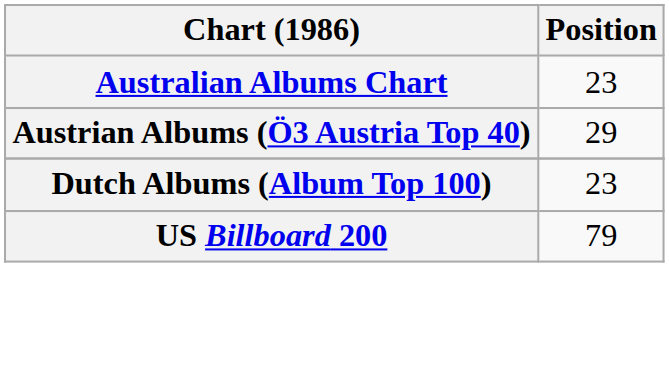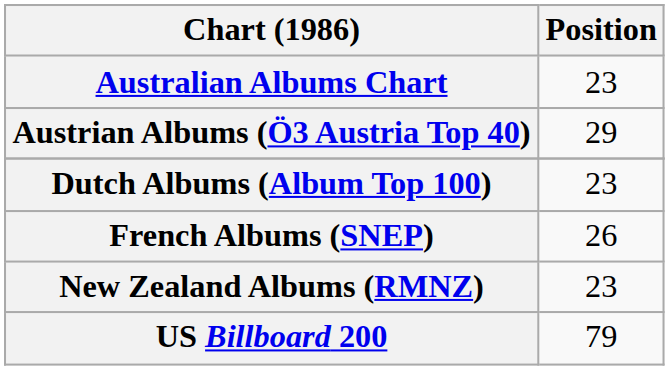+ row: French Albums (SNEP) | 26
+ row: New Zealand Albums (RMNZ) | 23
